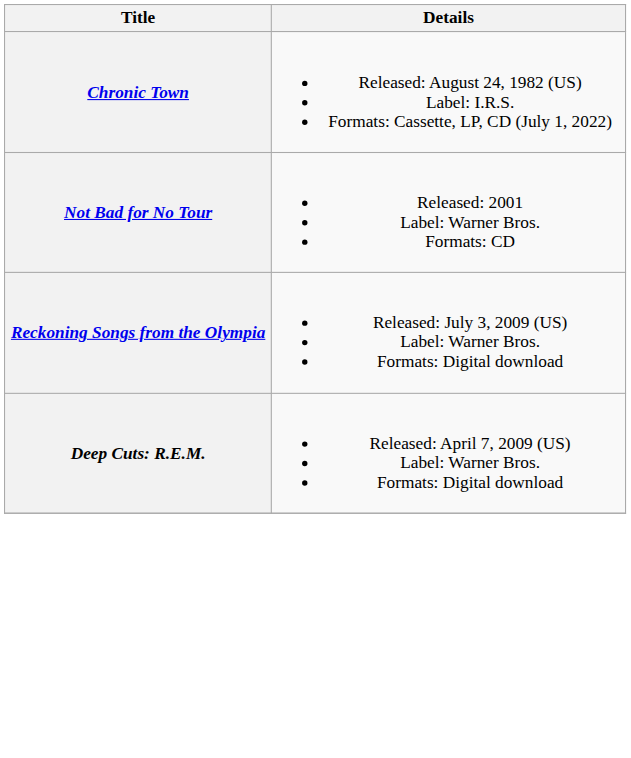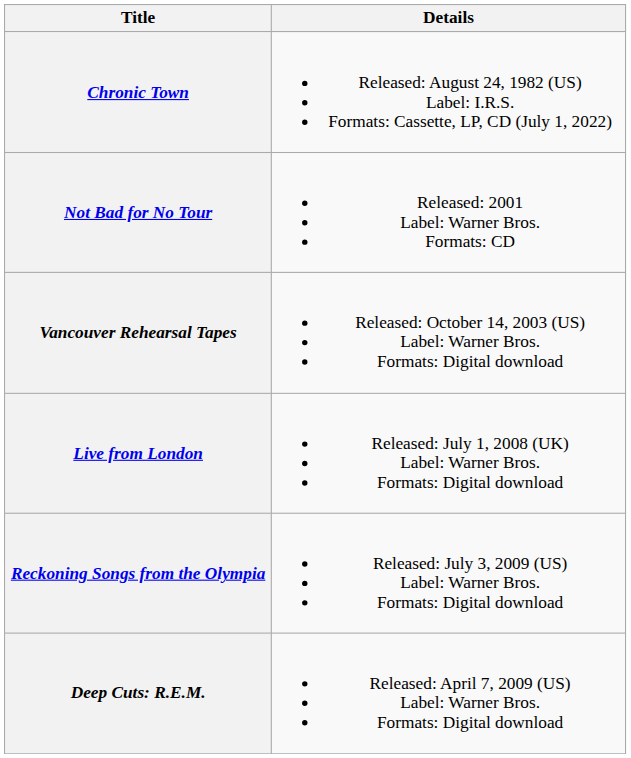+ row: Vancouver Rehearsal Tapes | Released: October 14, 2003 (US) Label: Warner Bros. Formats: Digital download
+ row: Live from London | Released: July 1, 2008 (UK) Label: Warner Bros. Formats: Digital download
